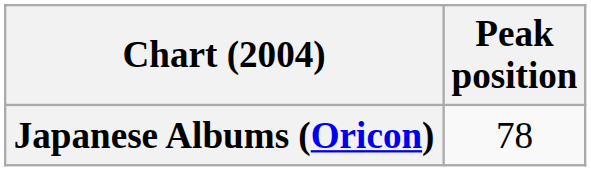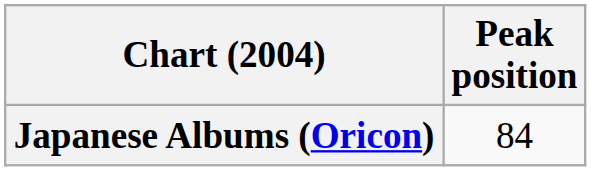Japanese Albums (Oricon) | Peak position: 78 -> 84
